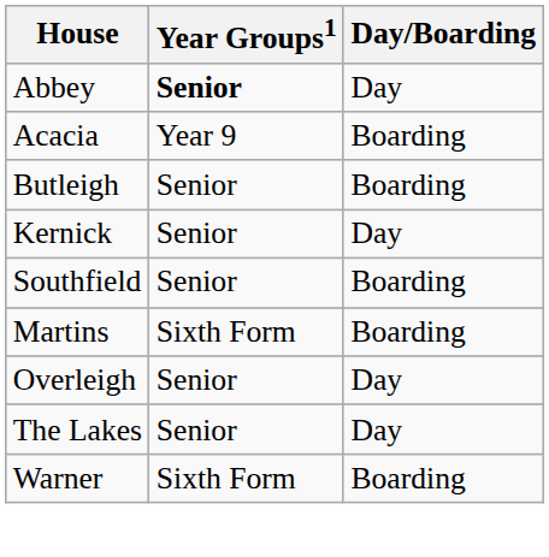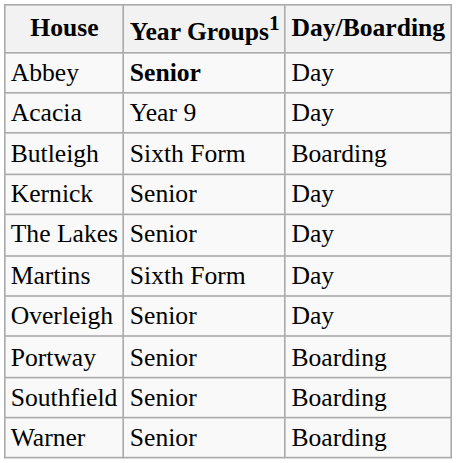Acacia | Day/Boarding: Boarding -> Day
Butleigh | Year Groups1: Senior -> Sixth Form
rows swapped: The Lakes <-> Southfield
Martins | Day/Boarding: Boarding -> Day
+ row: Portway | Senior | Boarding
Warner | Year Groups1: Sixth Form -> Senior
